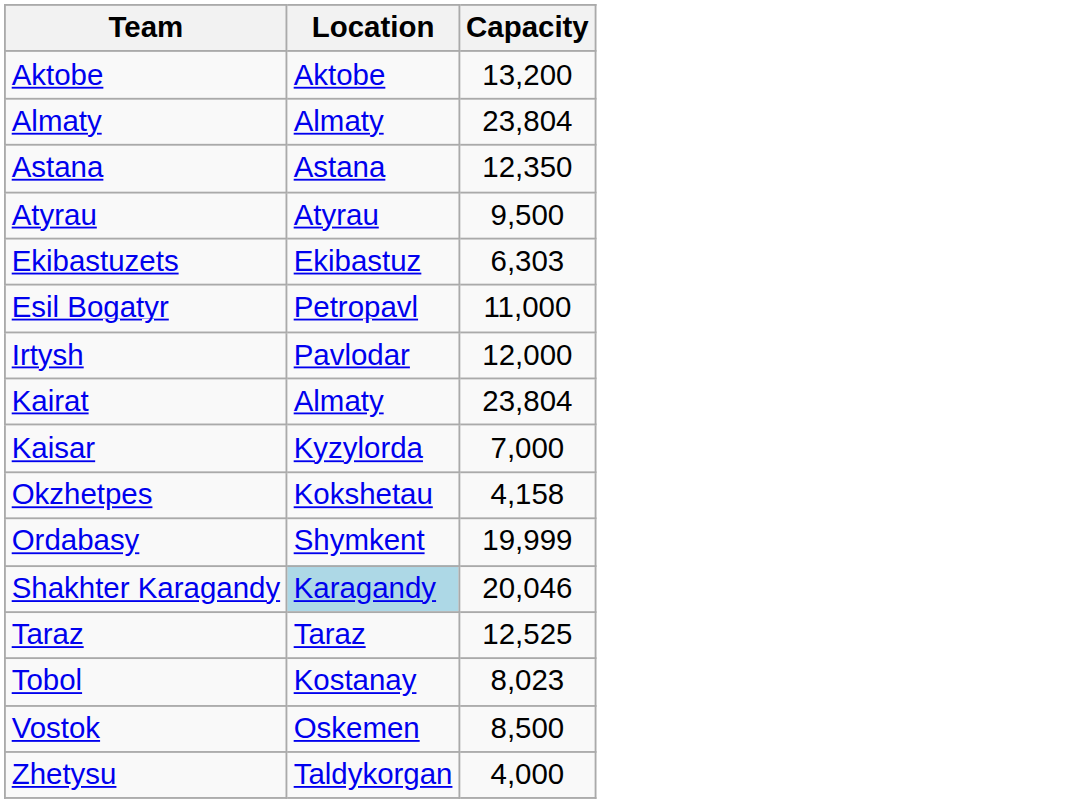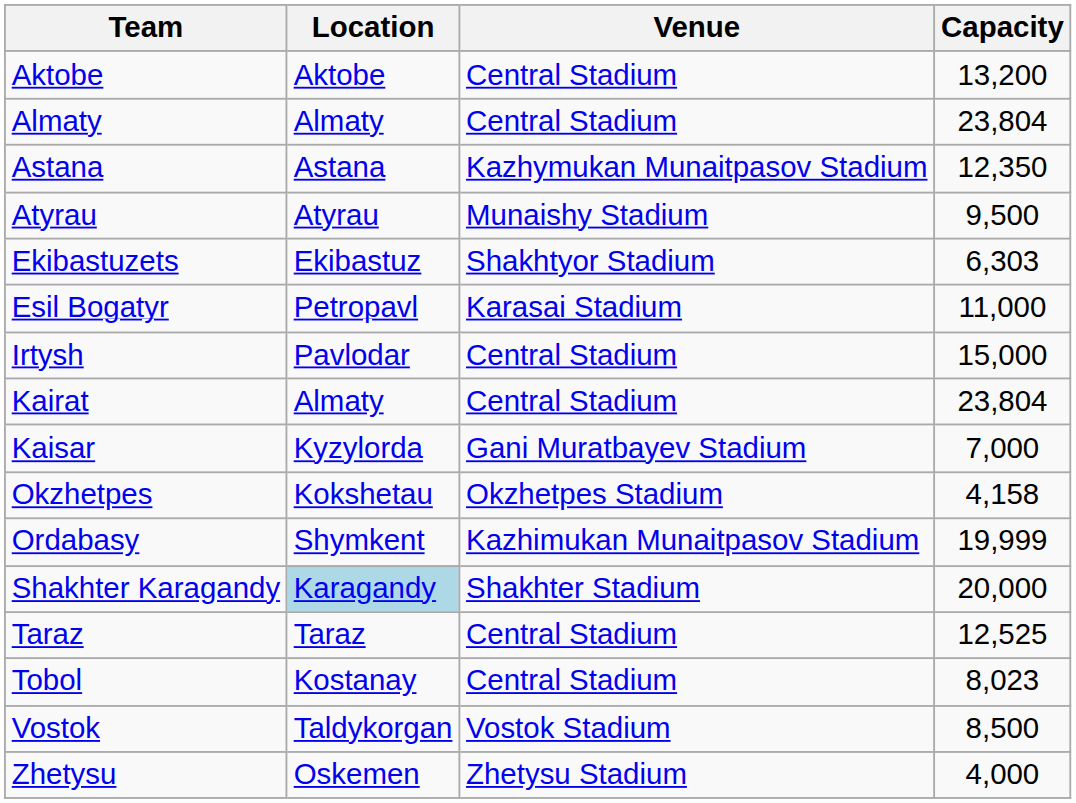+ column: Venue | Central Stadium | Central Stadium | Kazhymukan Munaitpasov Stadium | Munaishy Stadium | Shakhtyor Stadium | Karasai Stadium | Central Stadium | Central Stadium | Gani Muratbayev Stadium | Okzhetpes Stadium | Kazhimukan Munaitpasov Stadium | Shakhter Stadium | Central Stadium | Central Stadium | Vostok Stadium | Zhetysu Stadium
Irtysh | Capacity: 12,000 -> 15,000
Shakhter Karagandy | Capacity: 20,046 -> 20,000
Vostok | Location: Oskemen -> Taldykorgan
Zhetysu | Location: Taldykorgan -> Oskemen
